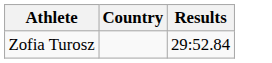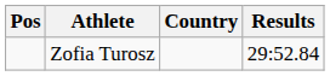+ column: Pos
